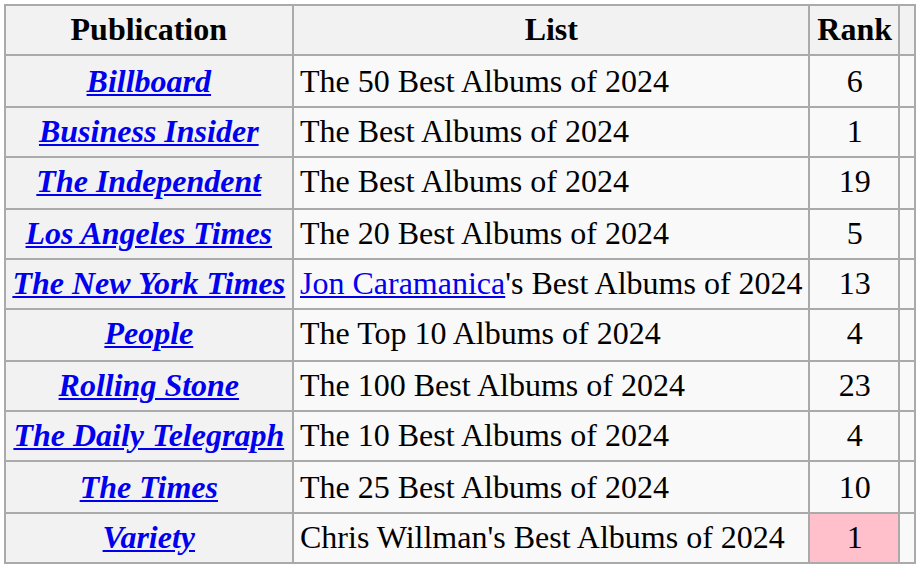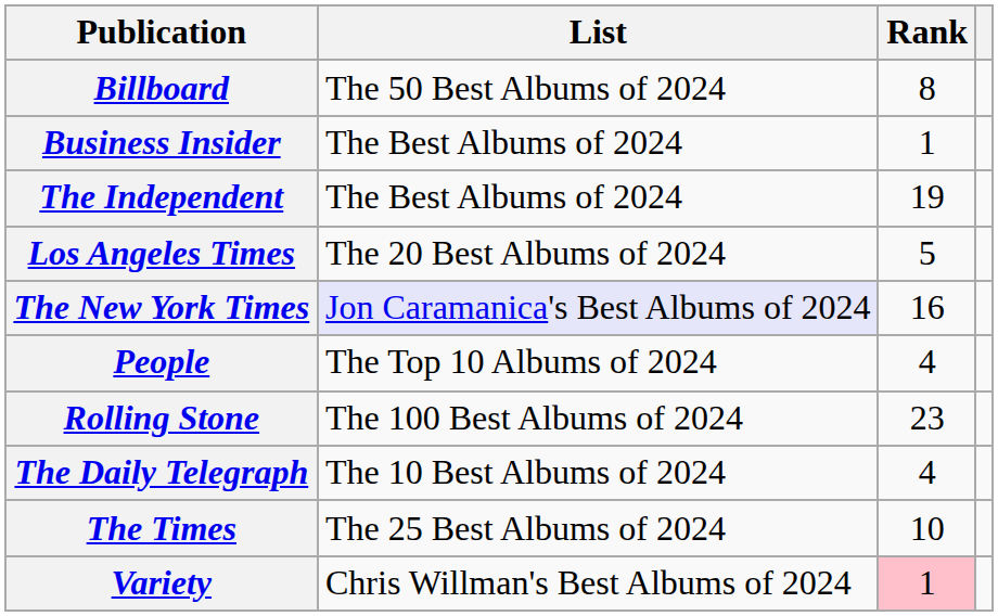Billboard | Rank: 6 -> 8
The New York Times | List: no background -> lavender background
The New York Times | Rank: 13 -> 16
